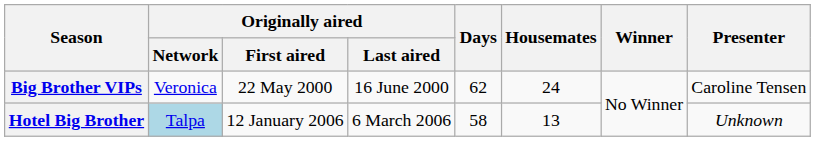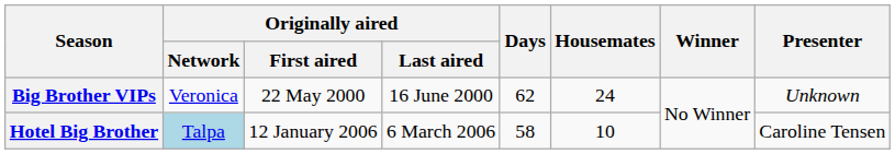Big Brother VIPs | Presenter: Caroline Tensen -> Unknown
Hotel Big Brother | Housemates: 13 -> 10
Hotel Big Brother | Presenter: Unknown -> Caroline Tensen
